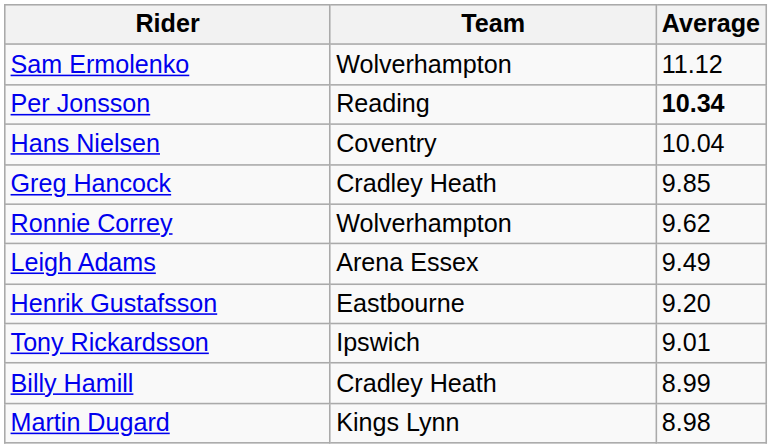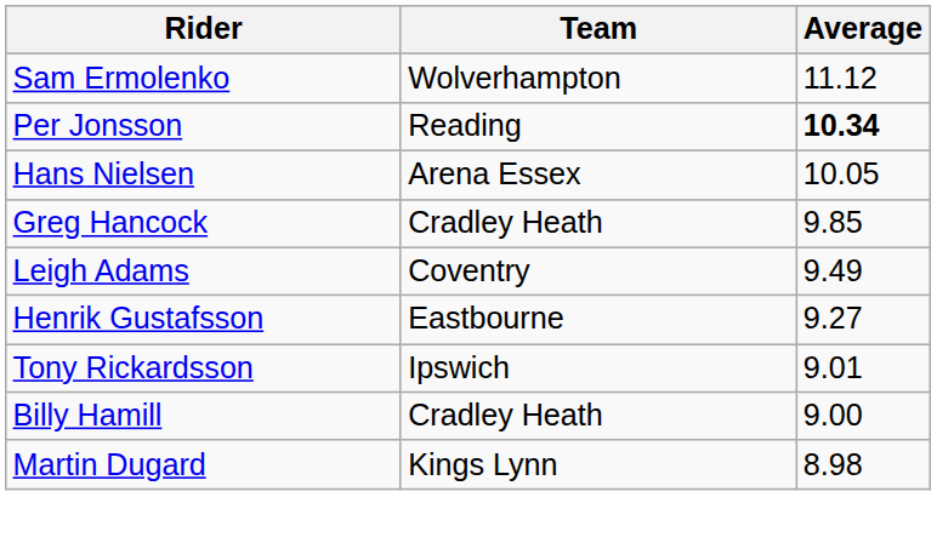Hans Nielsen | Team: Coventry -> Arena Essex
Hans Nielsen | Average: 10.04 -> 10.05
- row: Ronnie Correy | Wolverhampton | 9.62
Leigh Adams | Team: Arena Essex -> Coventry
Henrik Gustafsson | Average: 9.20 -> 9.27
Billy Hamill | Average: 8.99 -> 9.00
